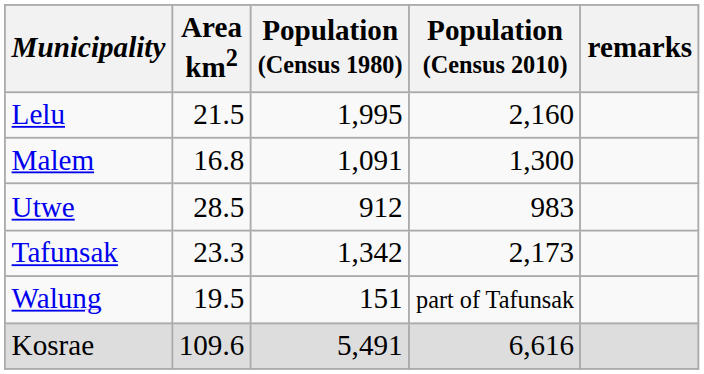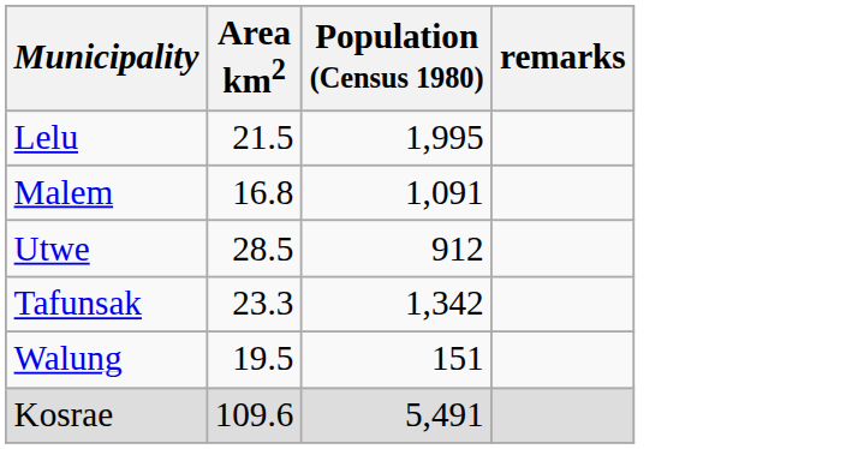- column: Population (Census 2010) | 2,160 | 1,300 | 983 | 2,173 | part of Tafunsak | 6,616
